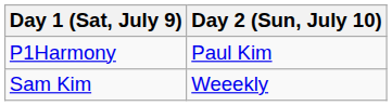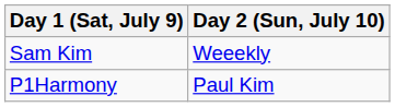rows swapped: Sam Kim <-> P1Harmony
